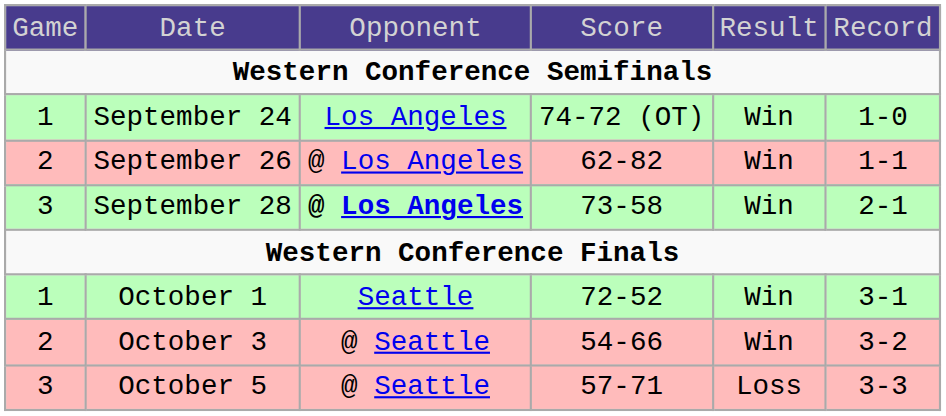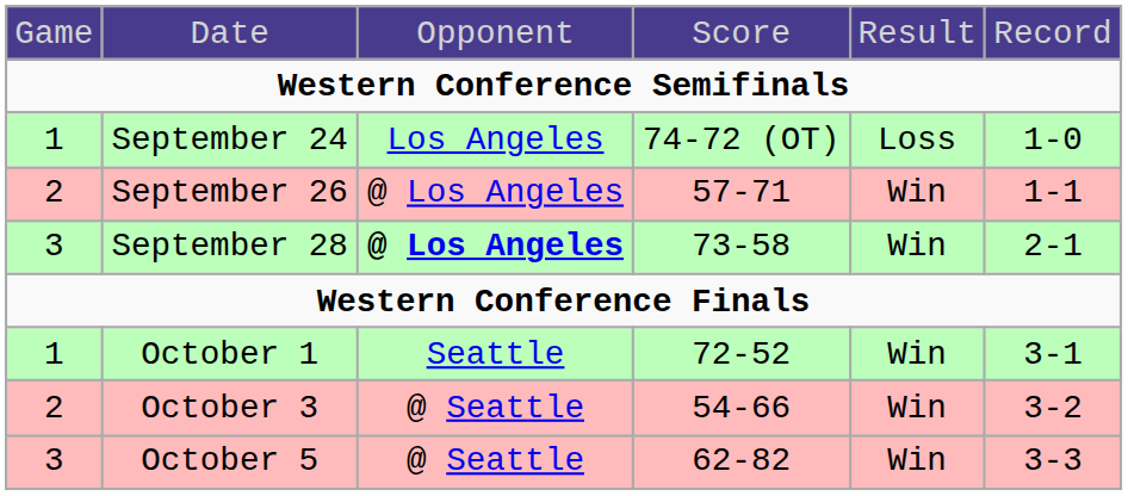September 24 | column 5: Win -> Loss
September 26 | column 4: 62-82 -> 57-71
October 5 | column 4: 57-71 -> 62-82
October 5 | column 5: Loss -> Win
